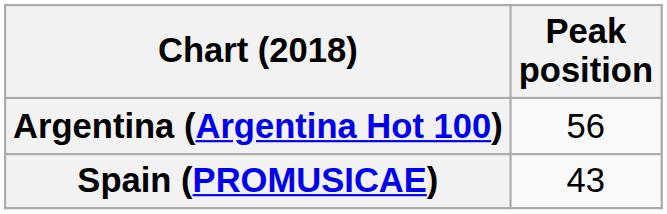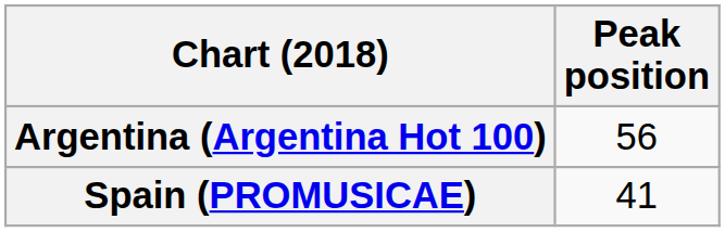Spain (PROMUSICAE) | Peak position: 43 -> 41
